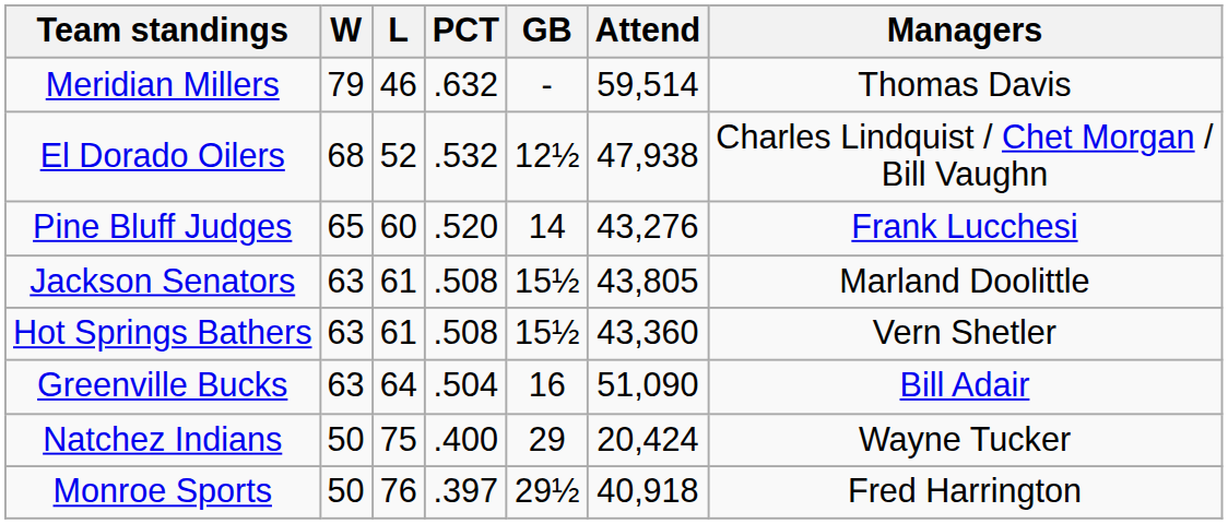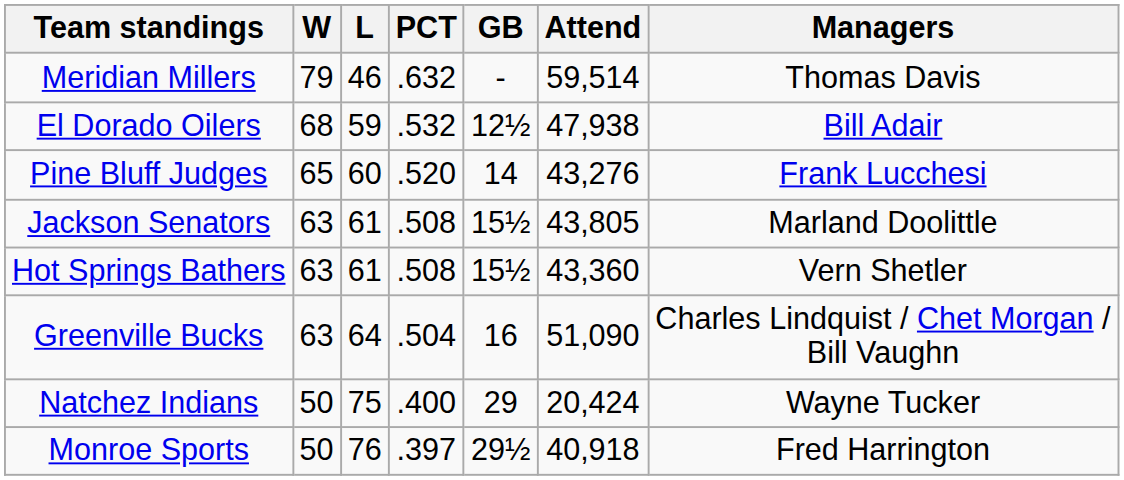El Dorado Oilers | L: 52 -> 59
El Dorado Oilers | Managers: Charles Lindquist / Chet Morgan / Bill Vaughn -> Bill Adair
Greenville Bucks | Managers: Bill Adair -> Charles Lindquist / Chet Morgan / Bill Vaughn
